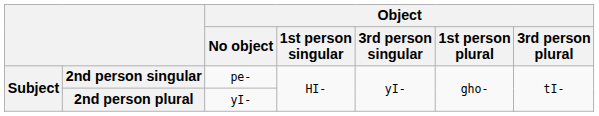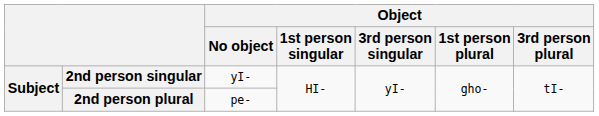2nd person singular | Object / No object: pe- -> yI-
2nd person plural | Object / No object: yI- -> pe-
